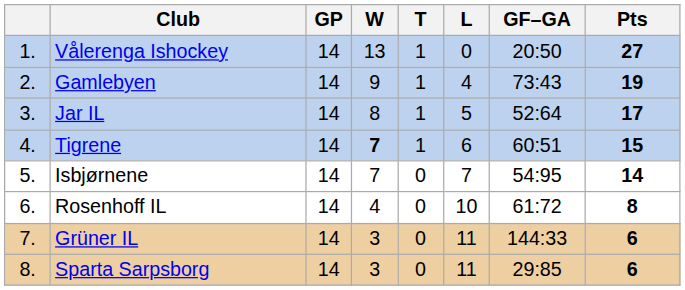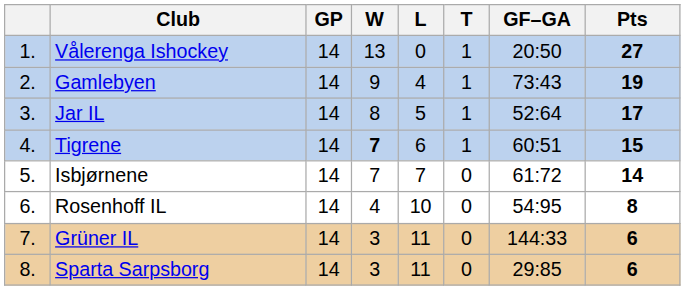columns swapped: T <-> L
Isbjørnene | GF–GA: 54:95 -> 61:72
Rosenhoff IL | GF–GA: 61:72 -> 54:95
